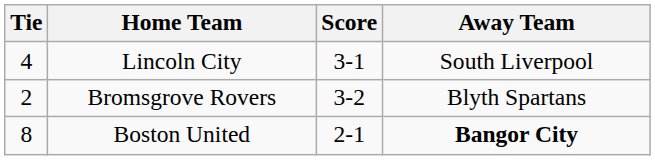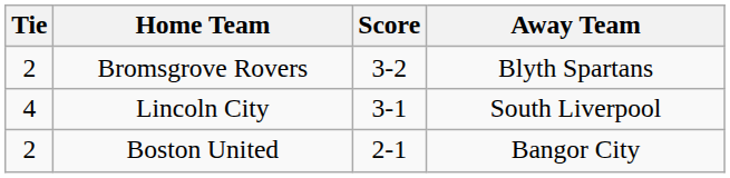rows swapped: Bromsgrove Rovers <-> Lincoln City
Boston United | Tie: 8 -> 2
Boston United | Away Team: bold -> normal
